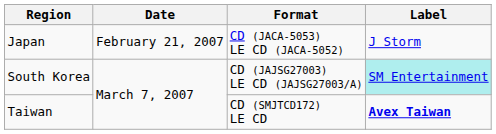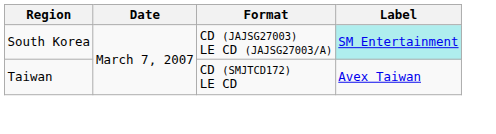- row: Japan | February 21, 2007 | CD (JACA-5053) LE CD (JACA-5052) | J Storm
Taiwan | Label: bold -> normal
